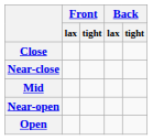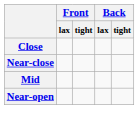- row: Open
